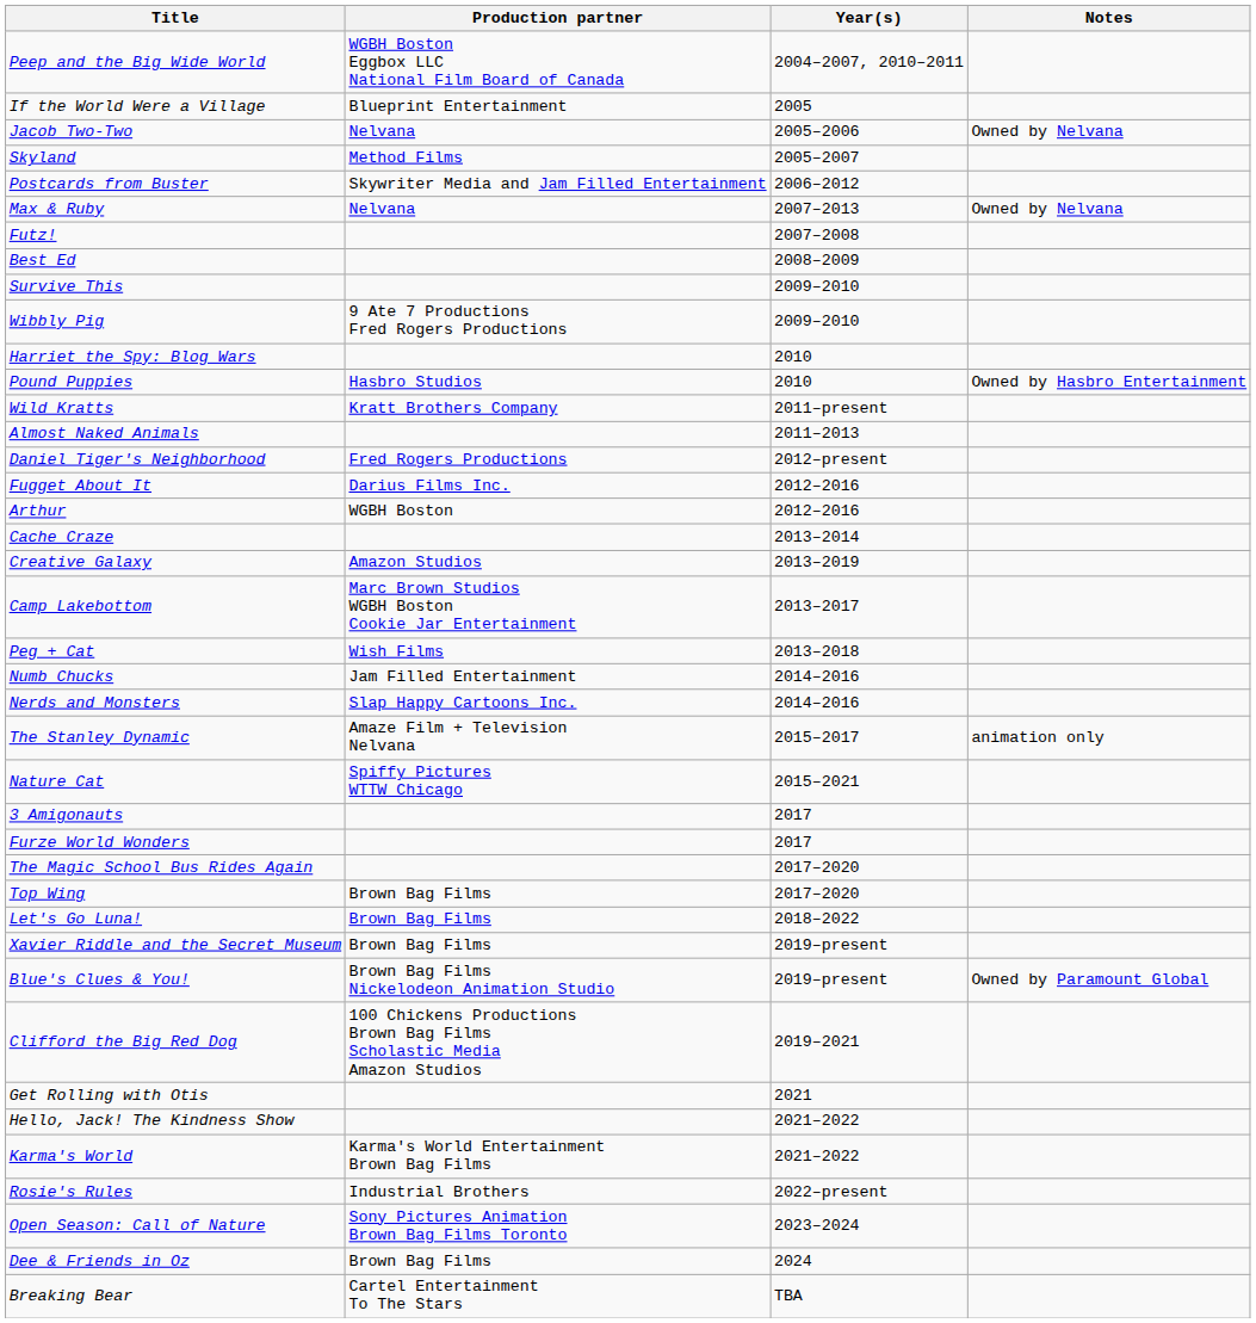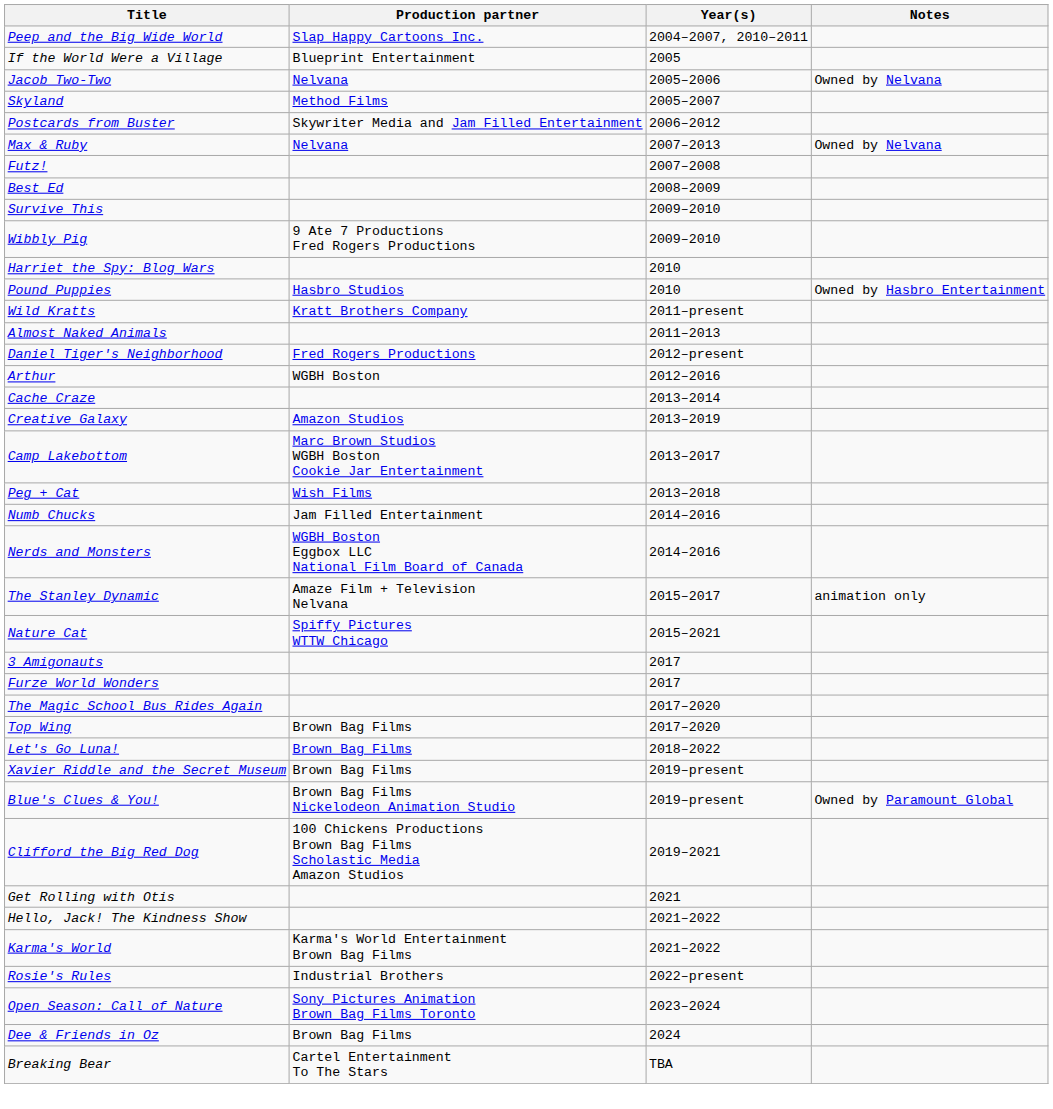Peep and the Big Wide World | Production partner: WGBH Boston Eggbox LLC National Film Board of Canada -> Slap Happy Cartoons Inc.
- row: Fugget About It | Darius Films Inc. | 2012–2016
Nerds and Monsters | Production partner: Slap Happy Cartoons Inc. -> WGBH Boston Eggbox LLC National Film Board of Canada
